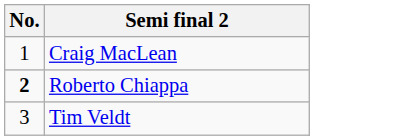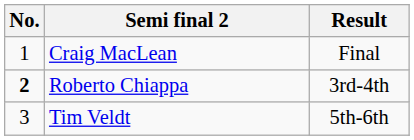+ column: Result | Final | 3rd-4th | 5th-6th
